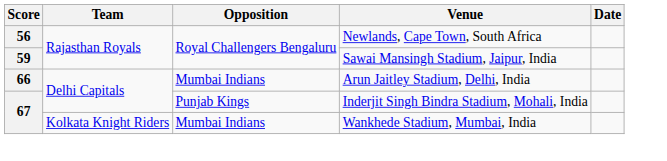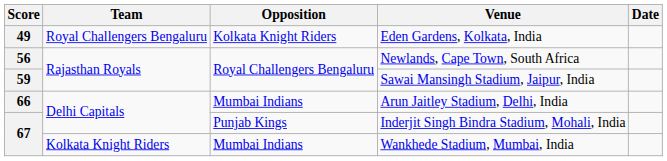+ row: 49 | Royal Challengers Bengaluru | Kolkata Knight Riders | Eden Gardens, Kolkata, India
